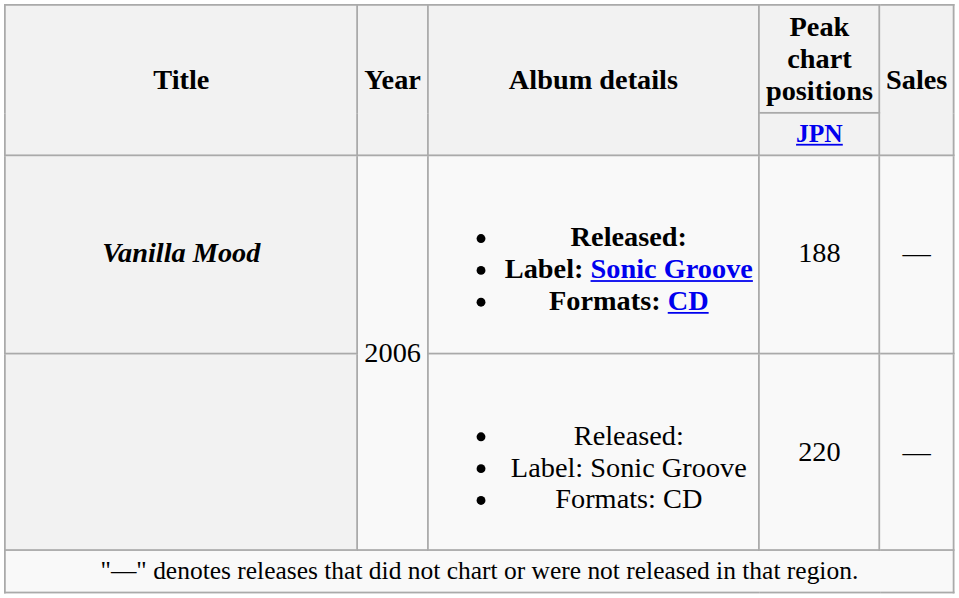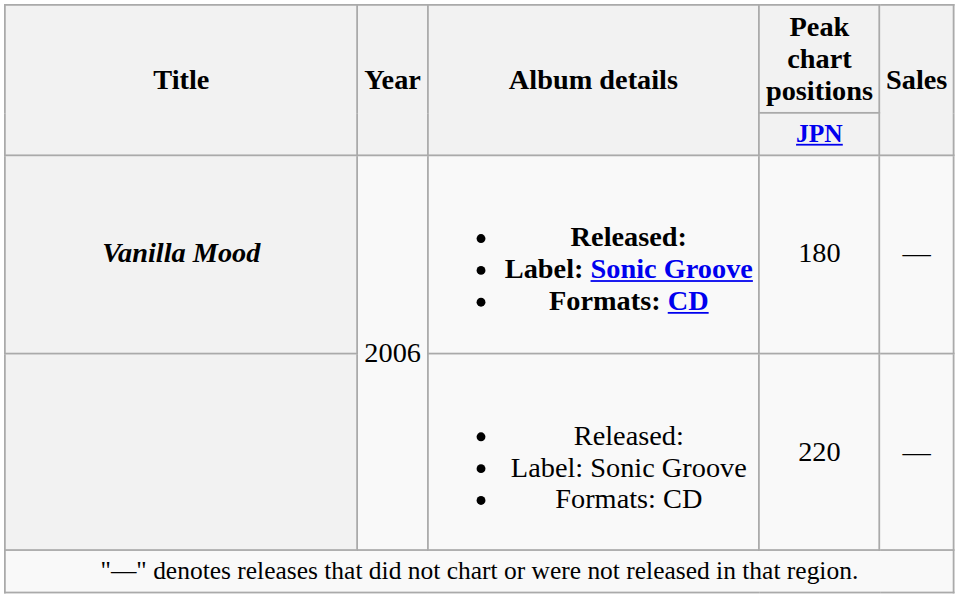Vanilla Mood | Peak chart positions / JPN: 188 -> 180
